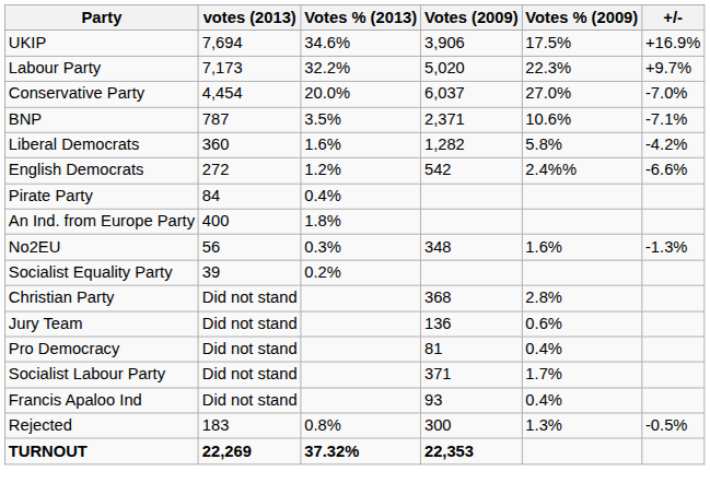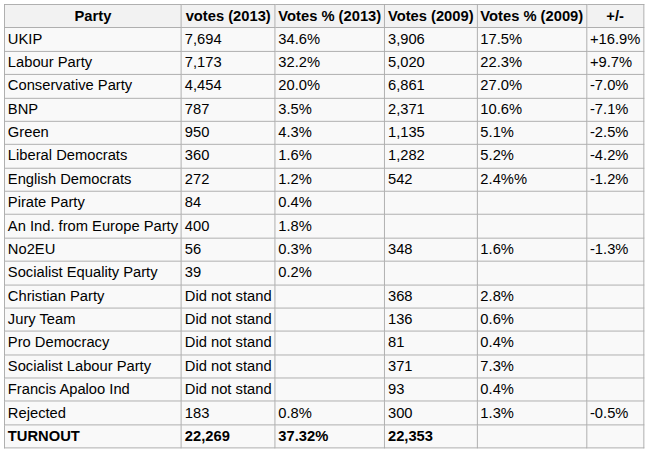Conservative Party | Votes (2009): 6,037 -> 6,861
+ row: Green | 950 | 4.3% | 1,135 | 5.1% | -2.5%
Liberal Democrats | Votes % (2009): 5.8% -> 5.2%
English Democrats | +/-: -6.6% -> -1.2%
Socialist Labour Party | Votes % (2009): 1.7% -> 7.3%
